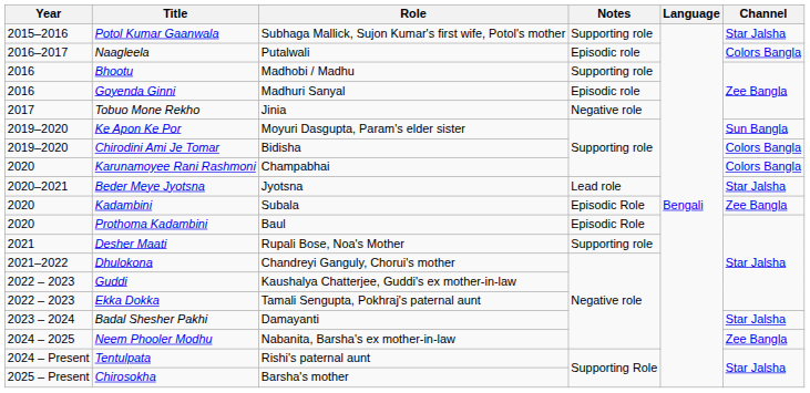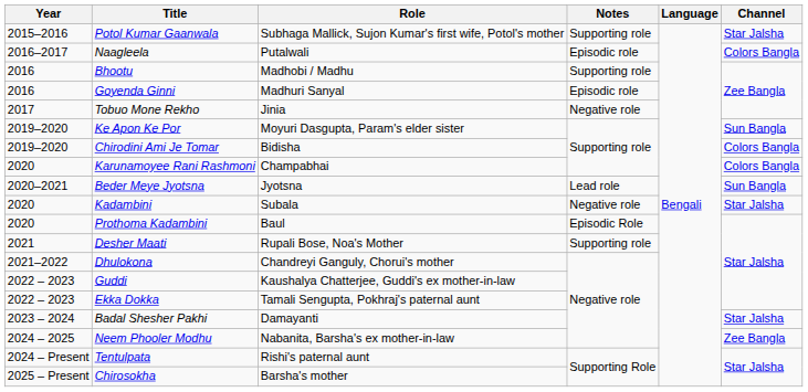Beder Meye Jyotsna | Channel: Star Jalsha -> Sun Bangla
Kadambini | Notes: Episodic Role -> Negative role
Kadambini | Channel: Zee Bangla -> Star Jalsha
